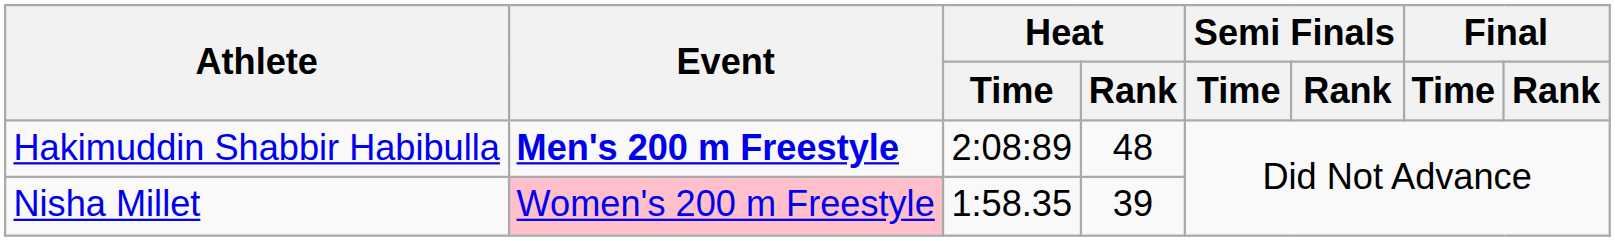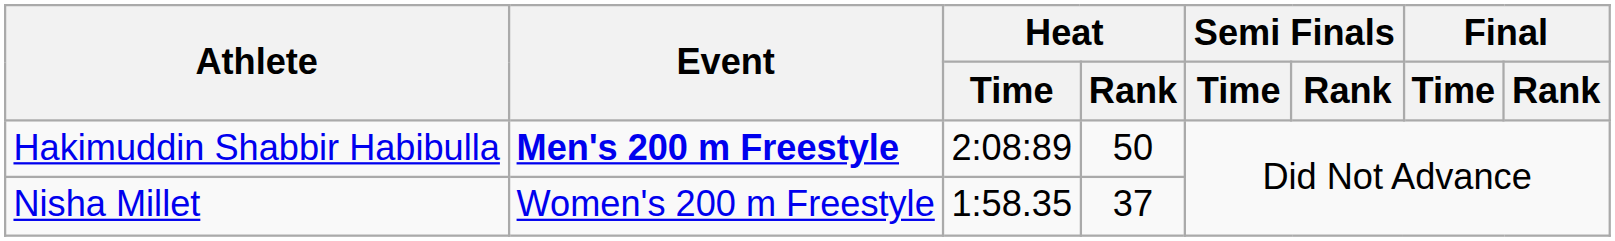Hakimuddin Shabbir Habibulla | Heat / Rank: 48 -> 50
Nisha Millet | Event: pink background -> no background
Nisha Millet | Heat / Rank: 39 -> 37
